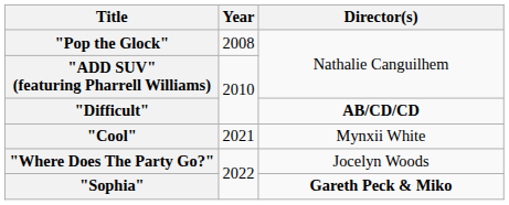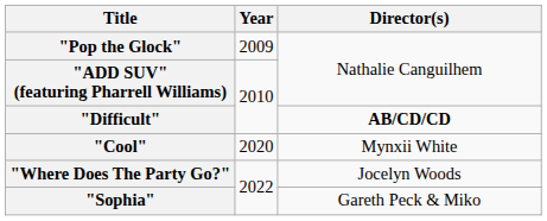"Pop the Glock" | Year: 2008 -> 2009
"Cool" | Year: 2021 -> 2020
"Sophia" | Director(s): bold -> normal
